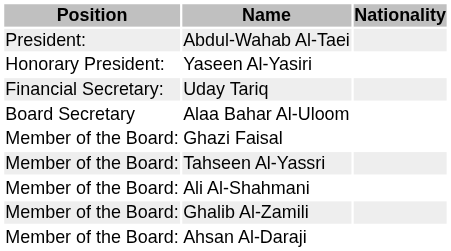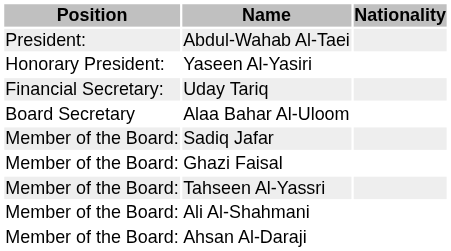+ row: Member of the Board: | Sadiq Jafar
- row: Member of the Board: | Ghalib Al-Zamili
